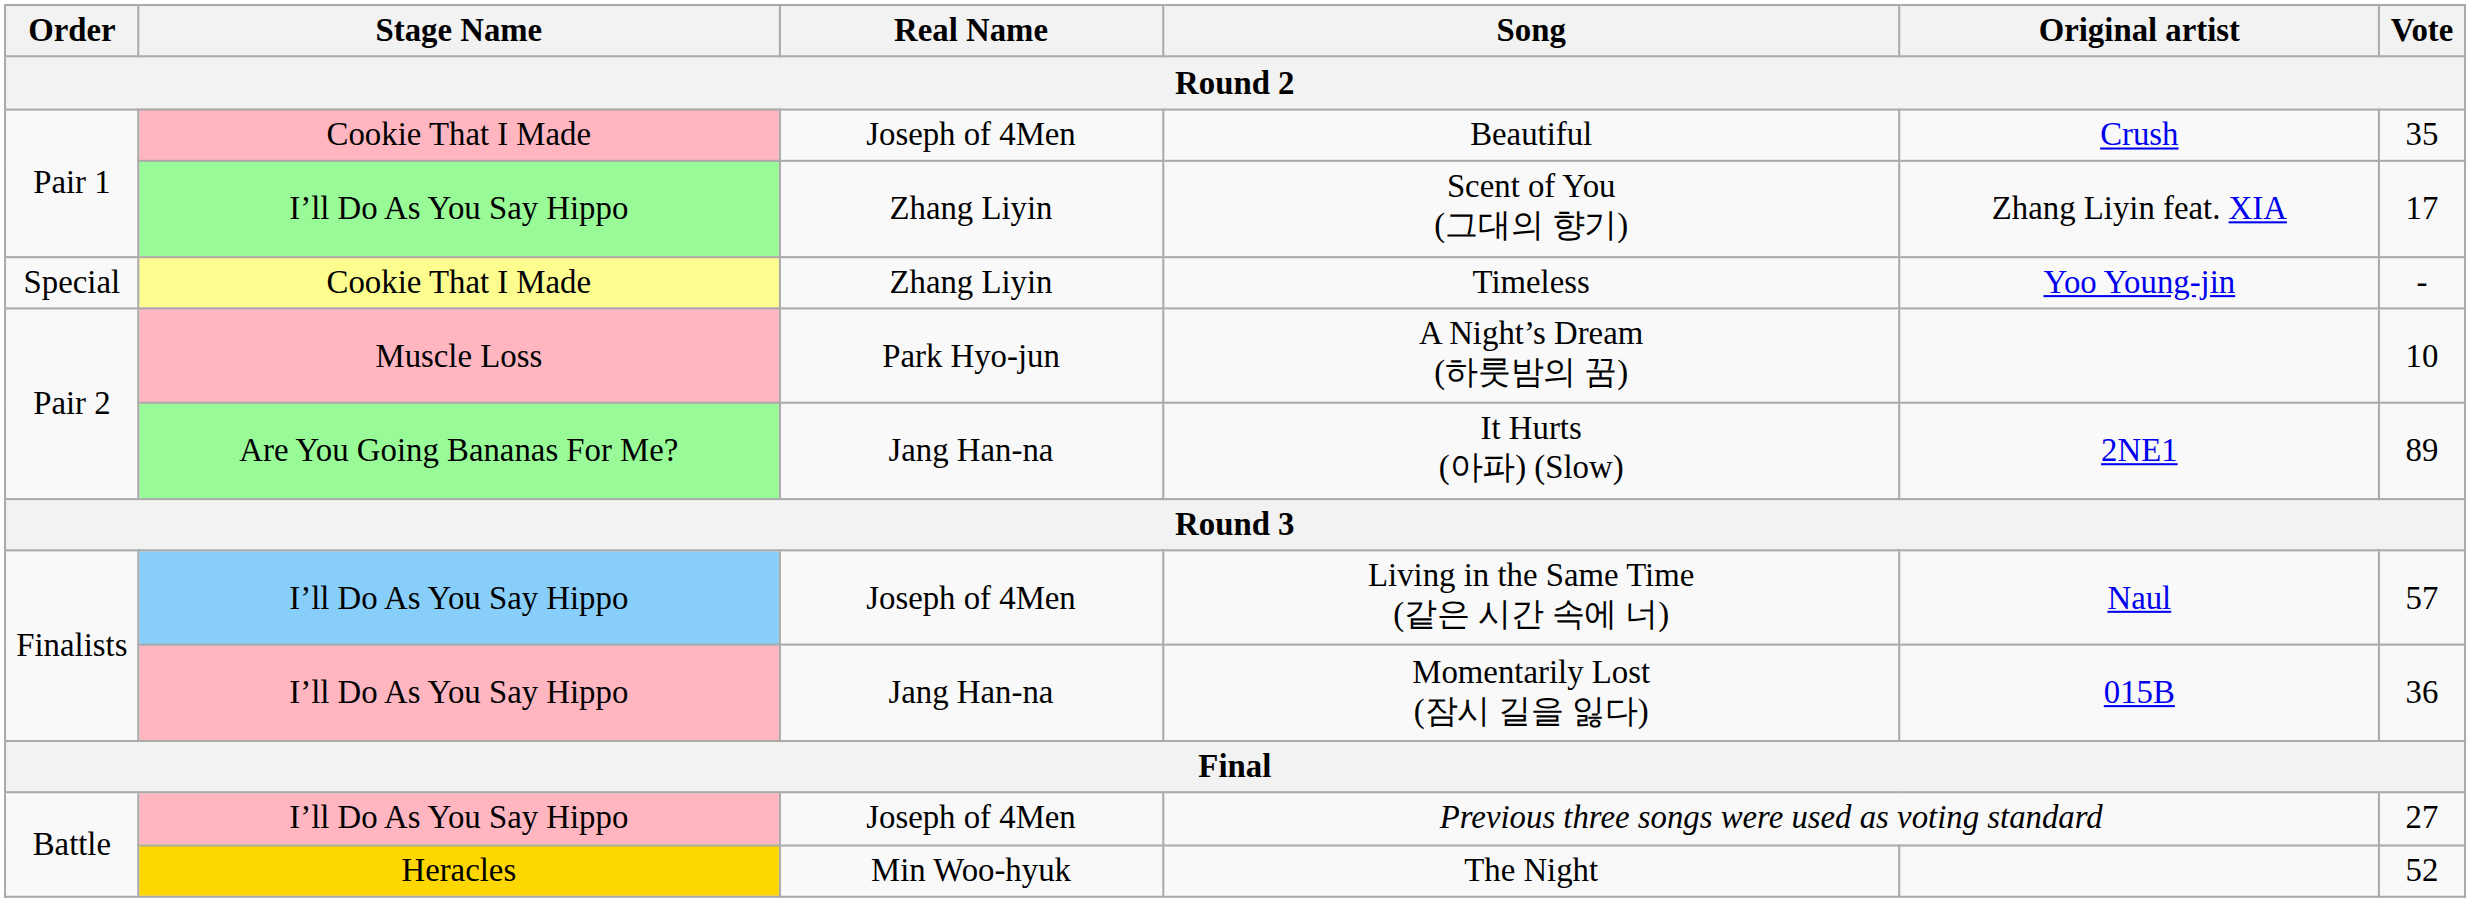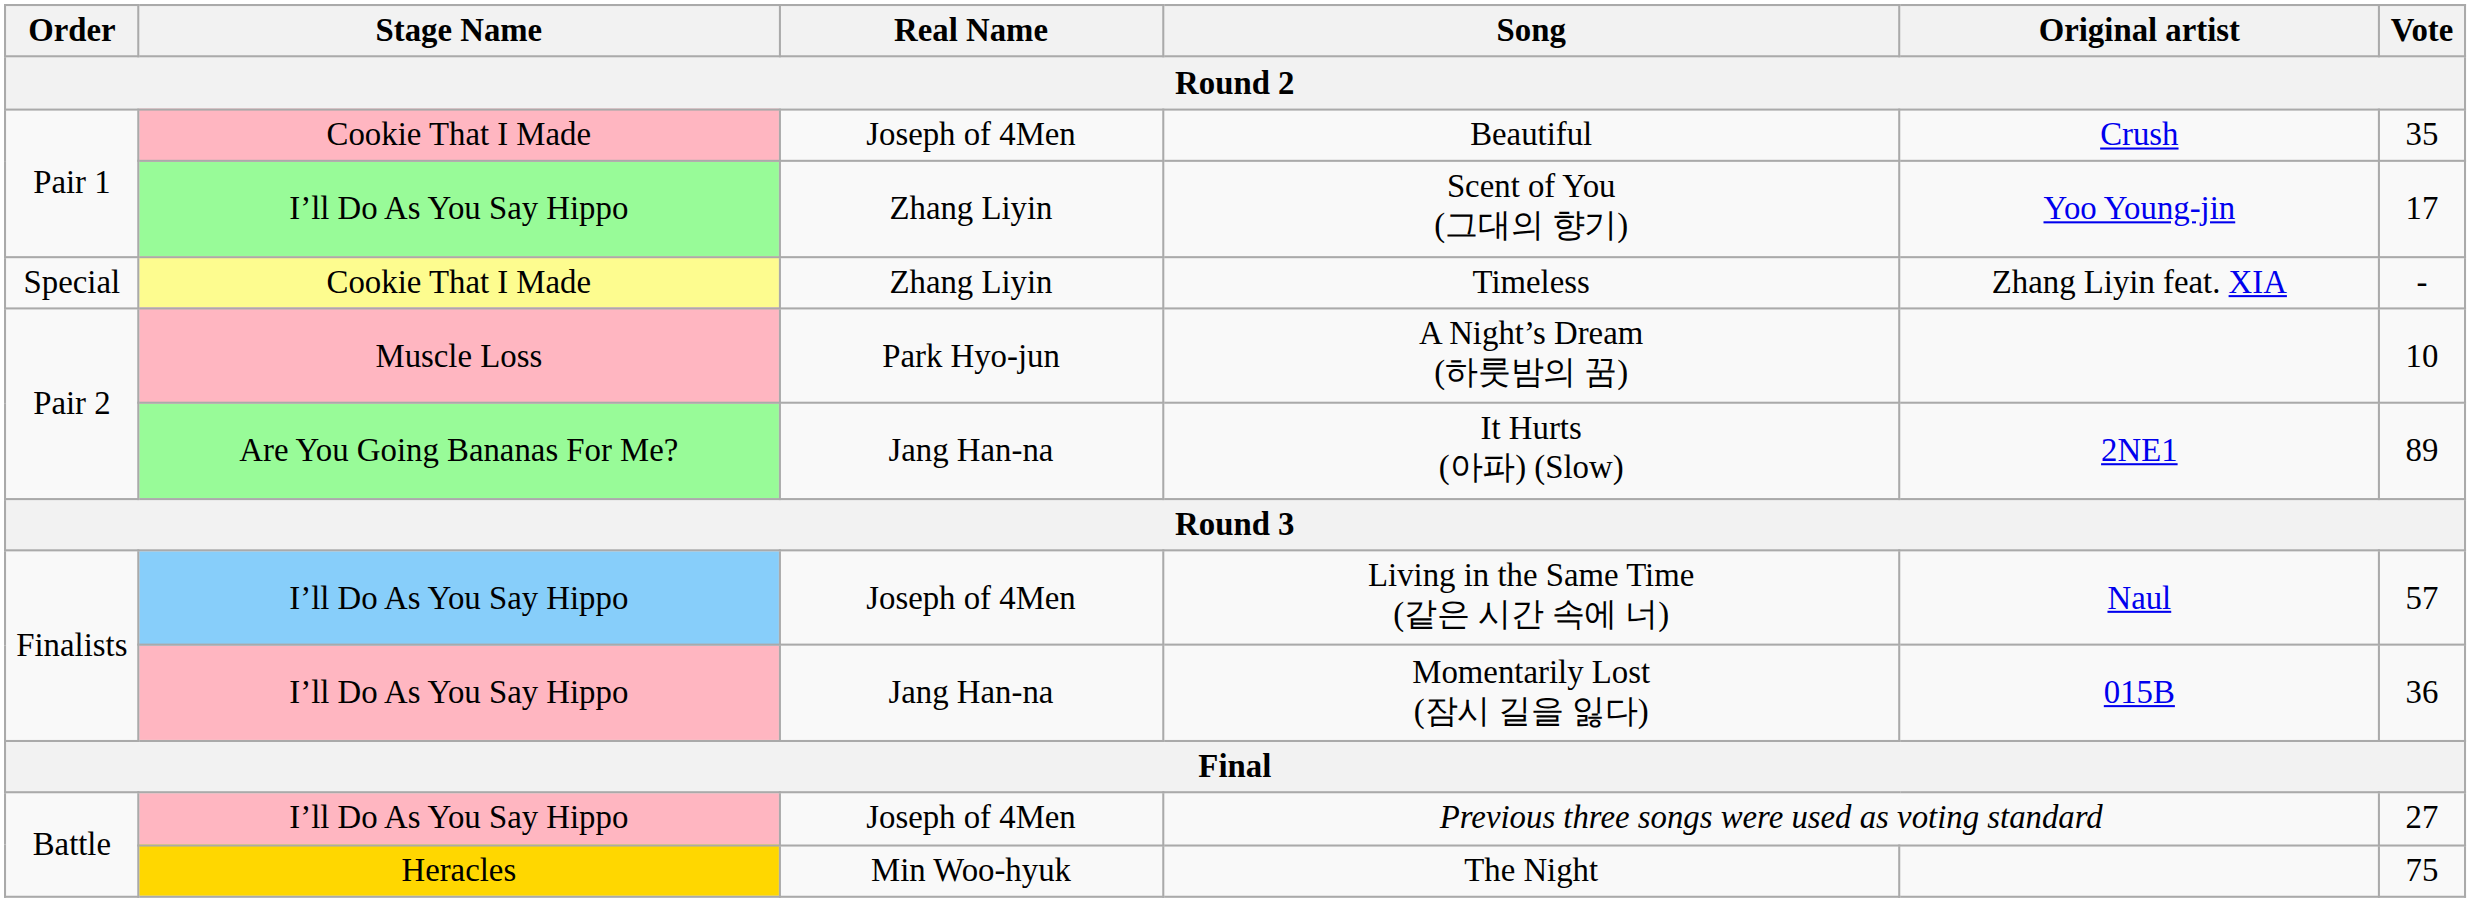Scent of You (그대의 향기) | Original artist: Zhang Liyin feat. XIA -> Yoo Young-jin
Timeless | Original artist: Yoo Young-jin -> Zhang Liyin feat. XIA
The Night | Vote: 52 -> 75
